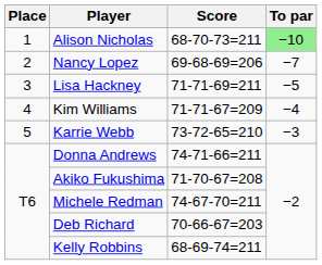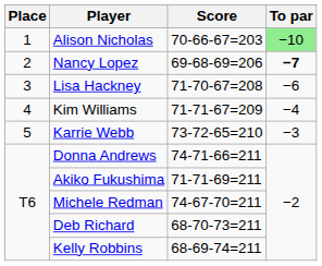Alison Nicholas | Score: 68-70-73=211 -> 70-66-67=203
Nancy Lopez | To par: normal -> bold
Lisa Hackney | Score: 71-71-69=211 -> 71-70-67=208
Lisa Hackney | To par: −5 -> −6
Akiko Fukushima | Score: 71-70-67=208 -> 71-71-69=211
Deb Richard | Score: 70-66-67=203 -> 68-70-73=211
